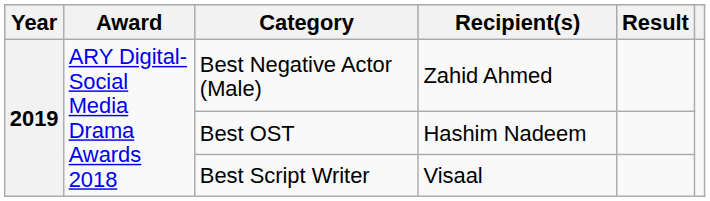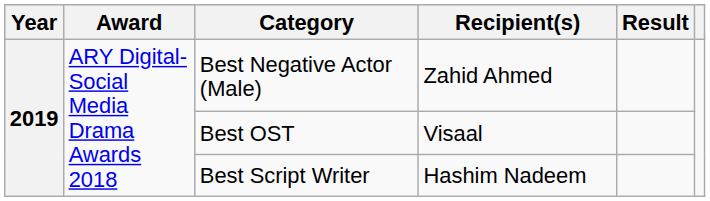Best OST | Recipient(s): Hashim Nadeem -> Visaal
Best Script Writer | Recipient(s): Visaal -> Hashim Nadeem
